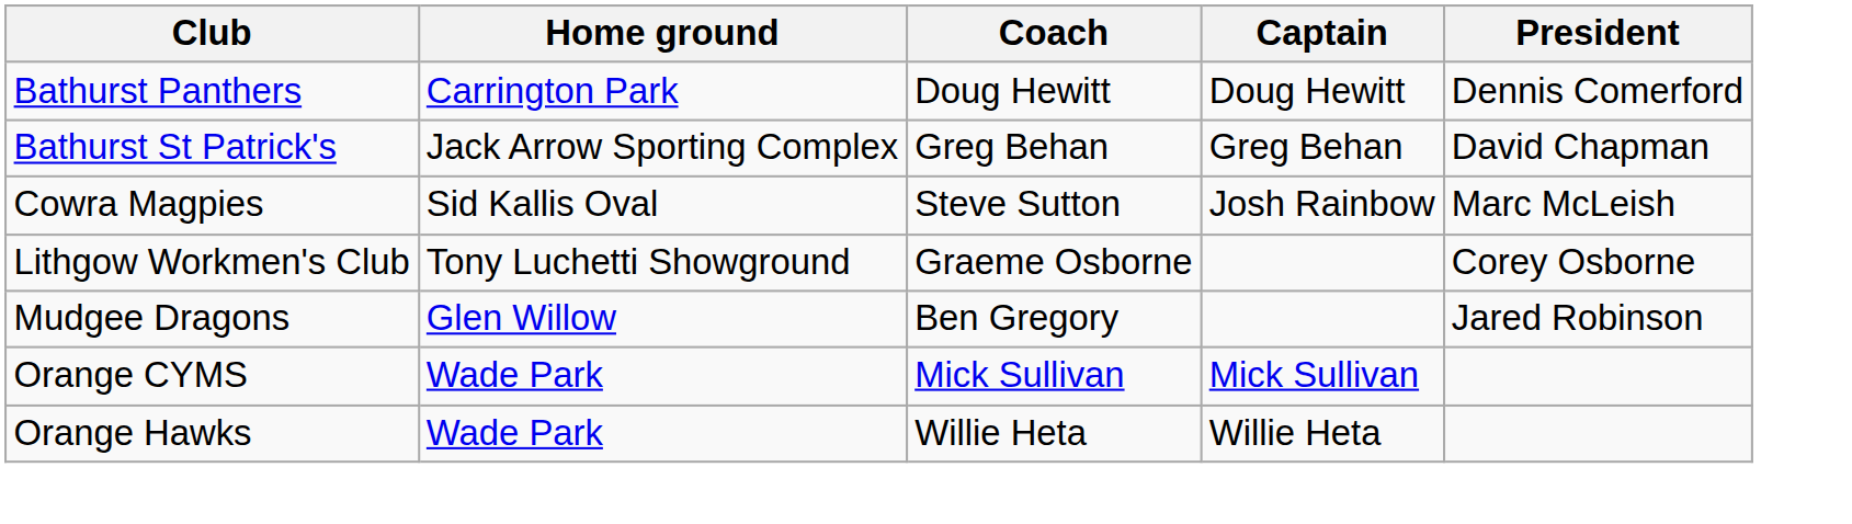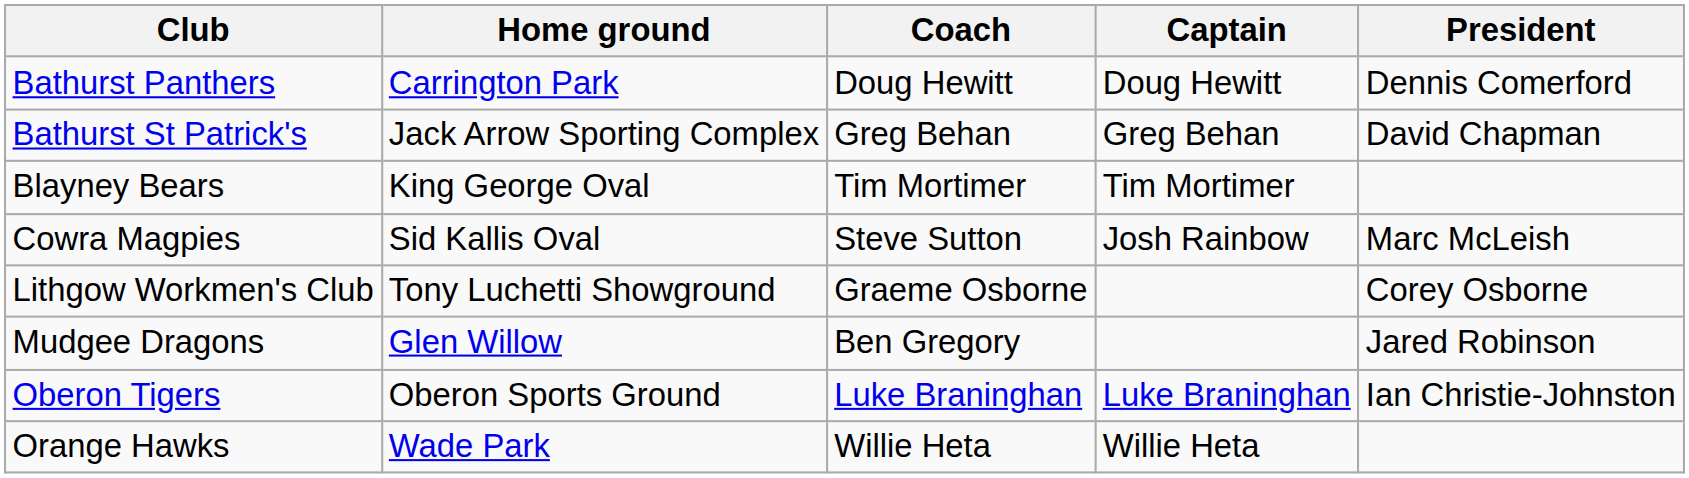+ row: Blayney Bears | King George Oval | Tim Mortimer | Tim Mortimer
+ row: Oberon Tigers | Oberon Sports Ground | Luke Braninghan | Luke Braninghan | Ian Christie-Johnston
- row: Orange CYMS | Wade Park | Mick Sullivan | Mick Sullivan
